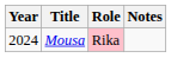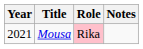Mousa | Year: 2024 -> 2021
